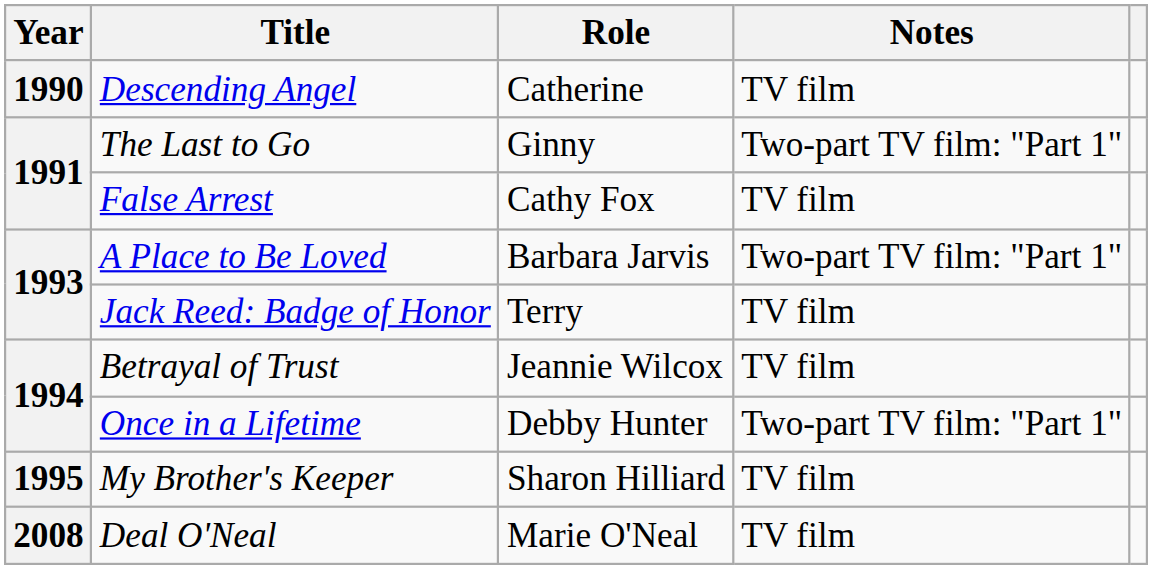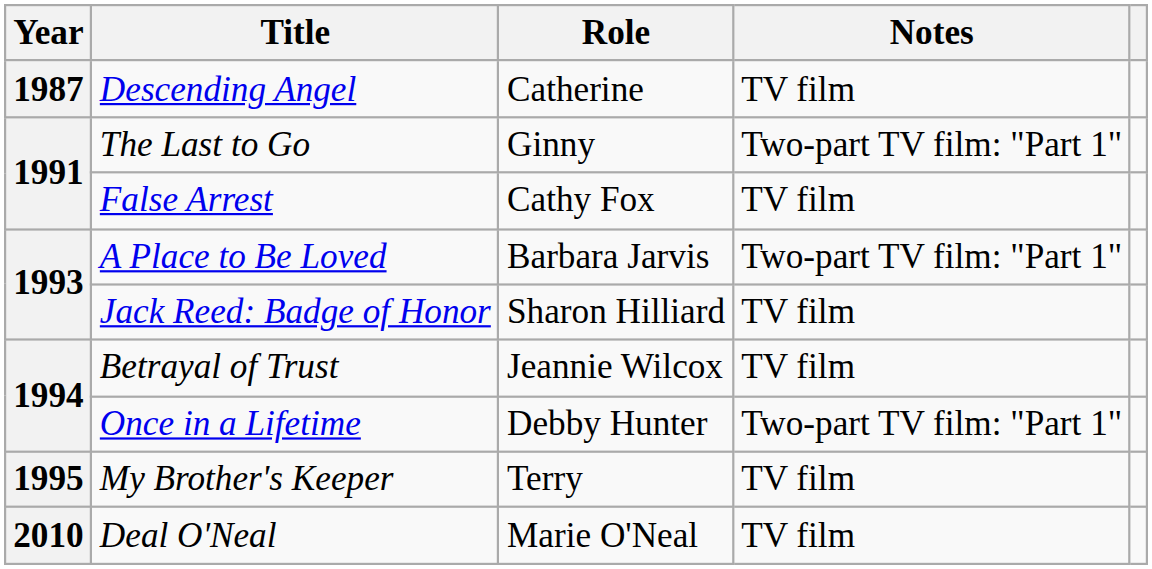Descending Angel | Year: 1990 -> 1987
Jack Reed: Badge of Honor | Role: Terry -> Sharon Hilliard
My Brother's Keeper | Role: Sharon Hilliard -> Terry
Deal O'Neal | Year: 2008 -> 2010
